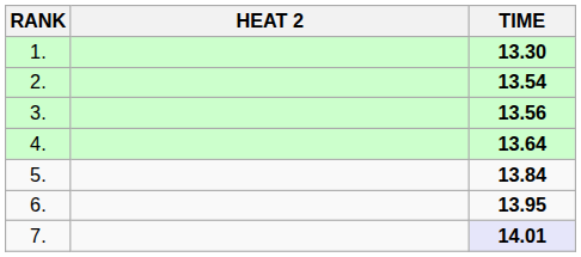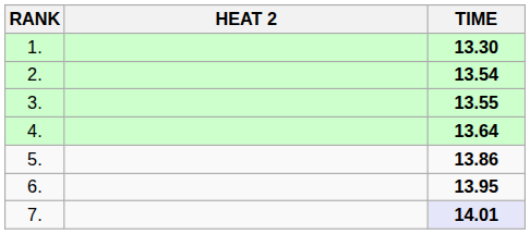3. | TIME: 13.56 -> 13.55
5. | TIME: 13.84 -> 13.86
